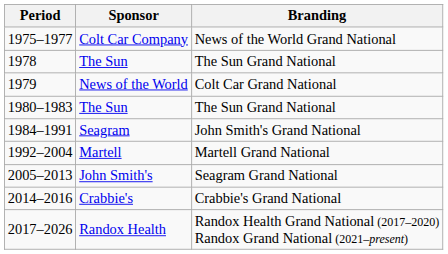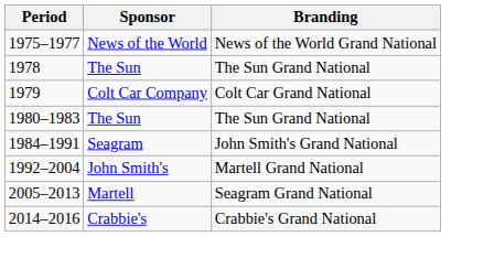1975–1977 | Sponsor: Colt Car Company -> News of the World
1979 | Sponsor: News of the World -> Colt Car Company
1992–2004 | Sponsor: Martell -> John Smith's
2005–2013 | Sponsor: John Smith's -> Martell
- row: 2017–2026 | Randox Health | Randox Health Grand National (2017–2020) Randox Grand National (2021–present)
